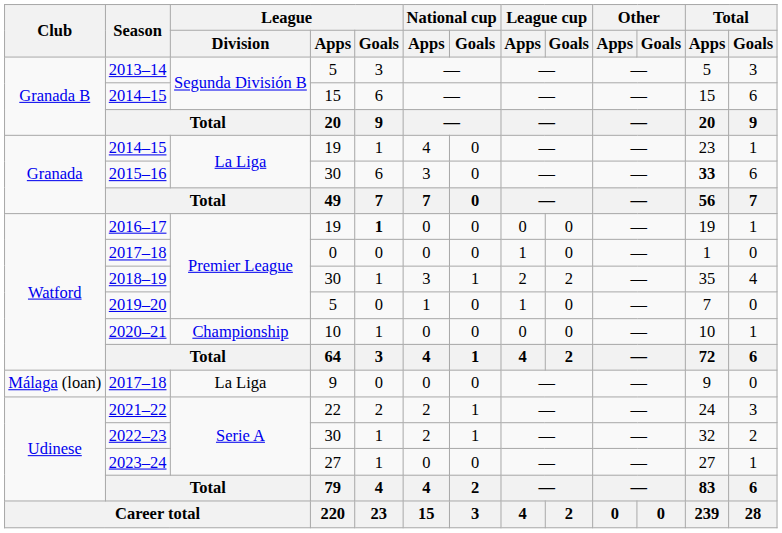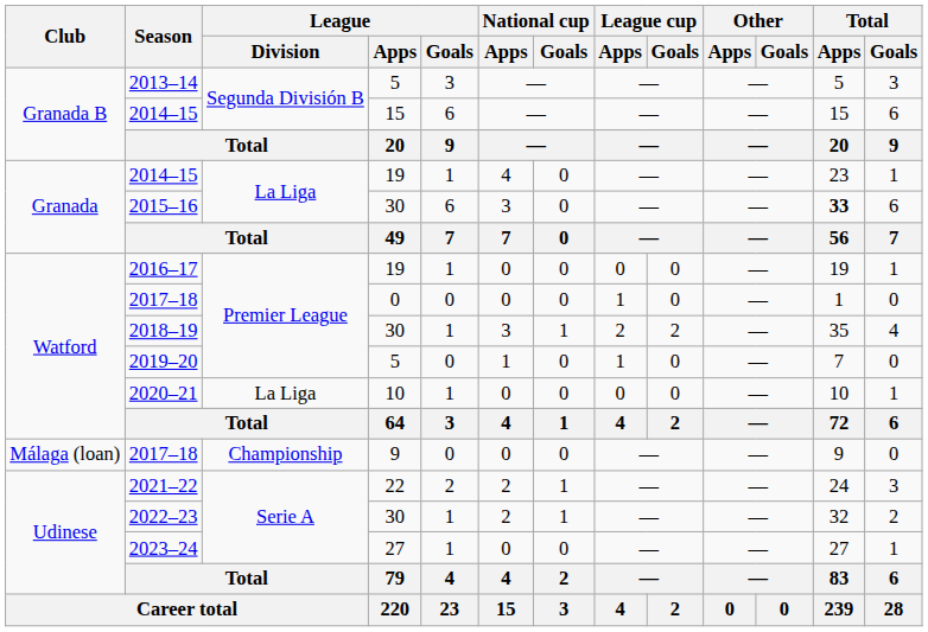2016–17 | League / Goals: bold -> normal
2020–21 | League / Division: Championship -> La Liga
2017–18 / 9 | League / Division: La Liga -> Championship
